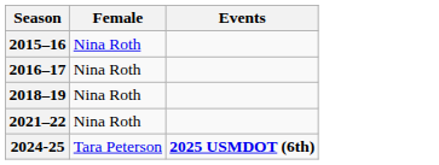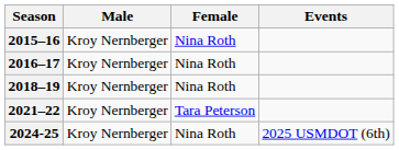+ column: Male | Kroy Nernberger | Kroy Nernberger | Kroy Nernberger | Kroy Nernberger | Kroy Nernberger
2021–22 | Female: Nina Roth -> Tara Peterson
2024-25 | Female: Tara Peterson -> Nina Roth
2024-25 | Events: bold -> normal
